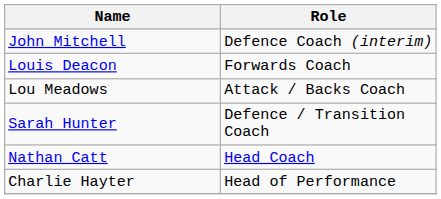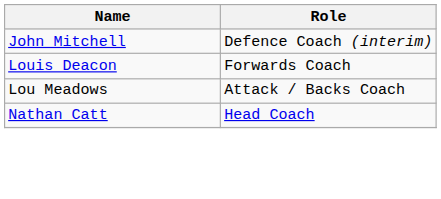- row: Sarah Hunter | Defence / Transition Coach
- row: Charlie Hayter | Head of Performance
